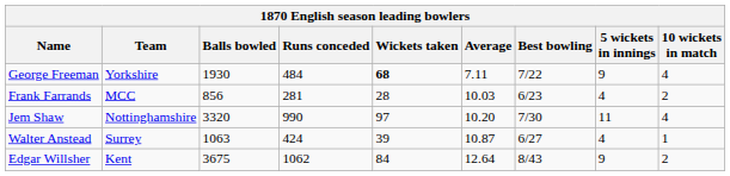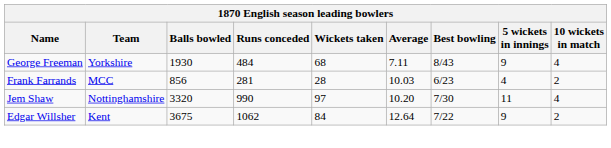George Freeman | Wickets taken: bold -> normal
George Freeman | Best bowling: 7/22 -> 8/43
- row: Walter Anstead | Surrey | 1063 | 424 | 39 | 10.87 | 6/27 | 4 | 1
Edgar Willsher | Best bowling: 8/43 -> 7/22
